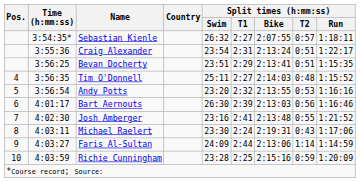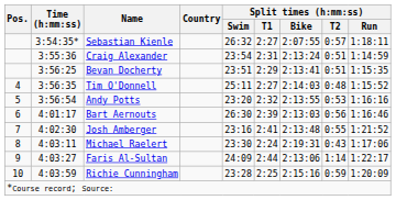Craig Alexander | Split times (h:mm:ss) / Run: 1:22:17 -> 1:14:59
Faris Al-Sultan | Split times (h:mm:ss) / Run: 1:14:59 -> 1:22:17
